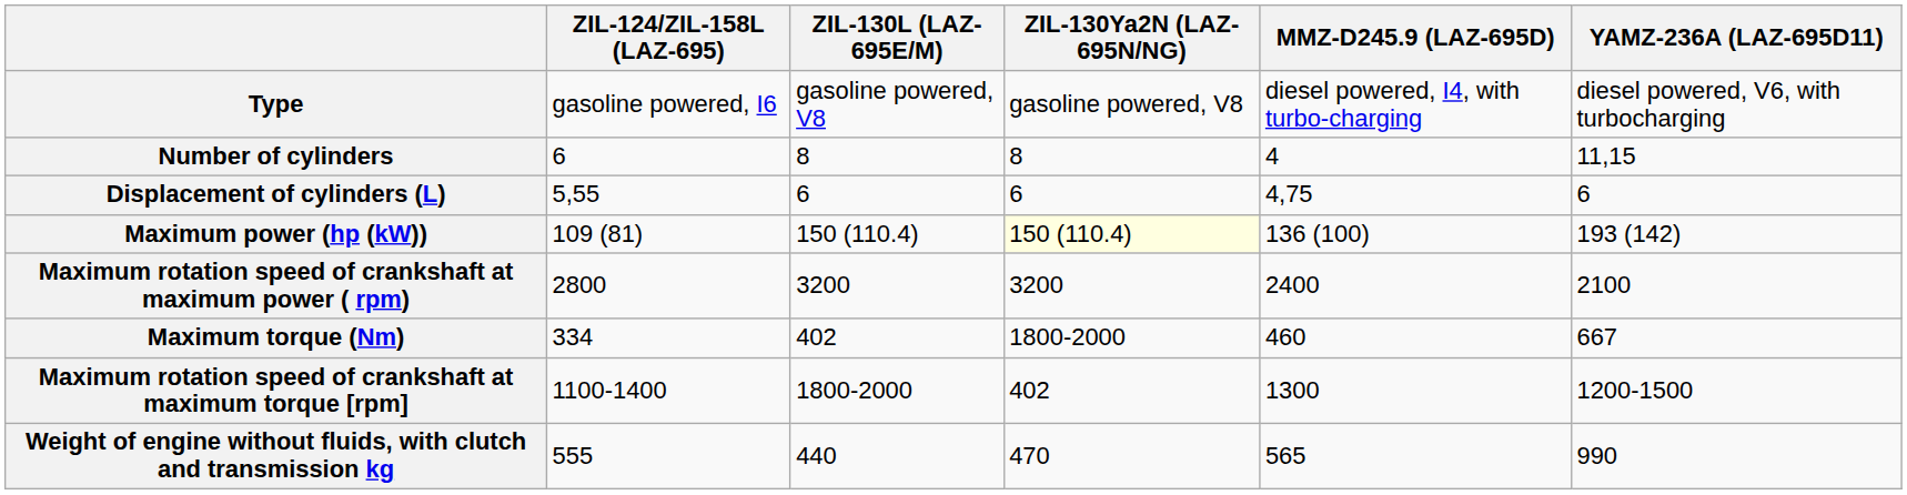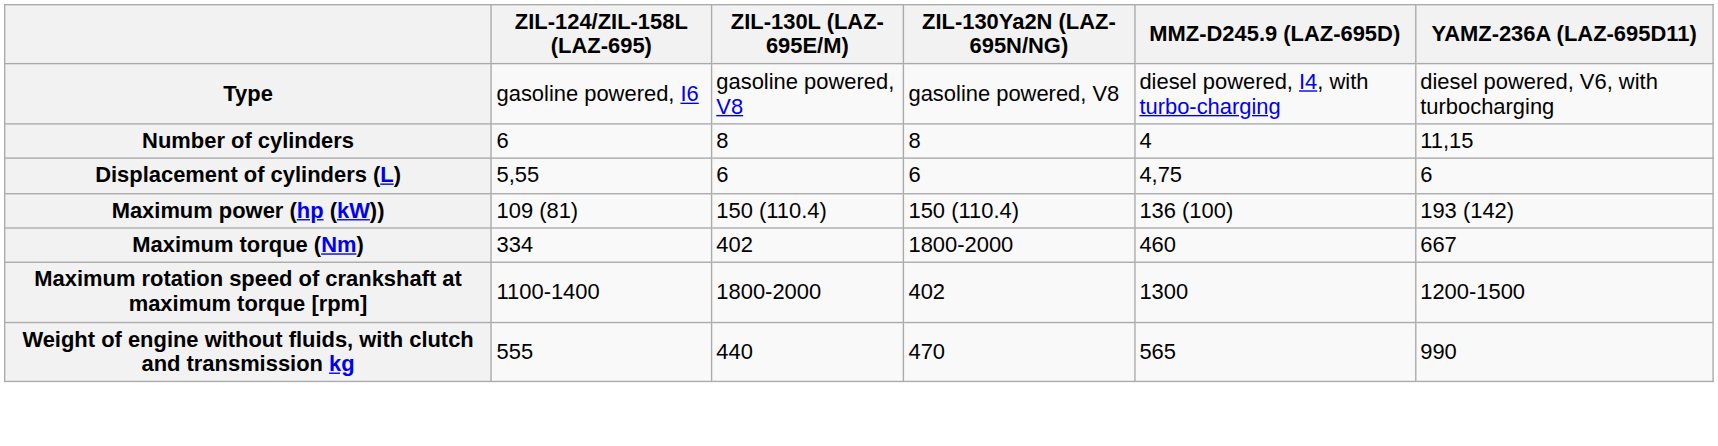Maximum power (hp (kW)) | ZIL-130Ya2N (LAZ-695N/NG): lightyellow background -> no background
- row: Maximum rotation speed of crankshaft at maximum power ( rpm) | 2800 | 3200 | 3200 | 2400 | 2100
